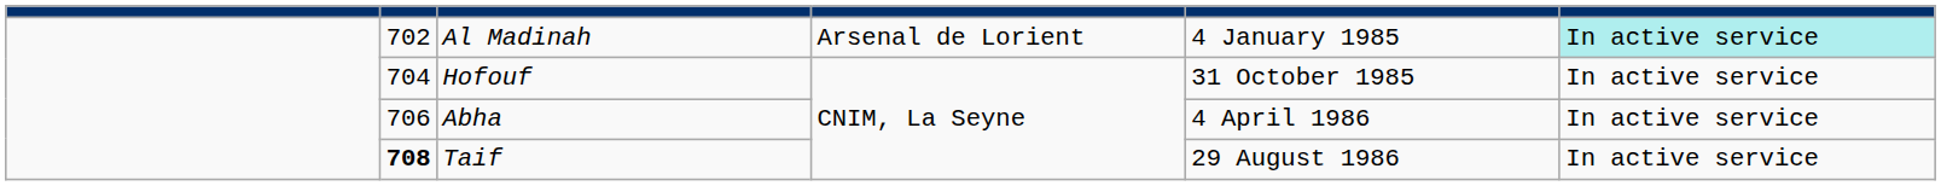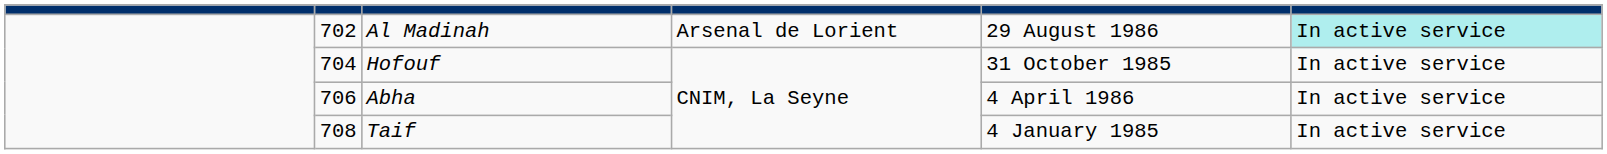Al Madinah | column 5: 4 January 1985 -> 29 August 1986
Taif | column 2: bold -> normal
Taif | column 5: 29 August 1986 -> 4 January 1985
